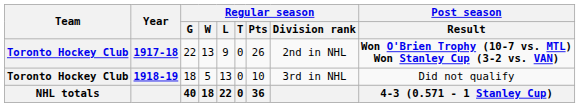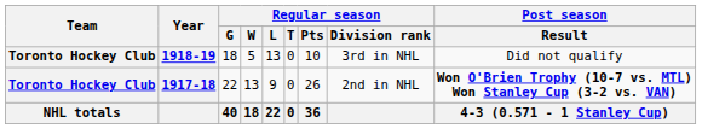rows swapped: 1917-18 <-> 1918-19
